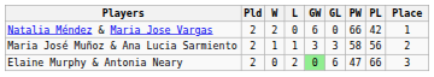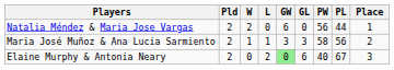Natalia Méndez & Maria Jose Vargas | PW: 66 -> 56
Natalia Méndez & Maria Jose Vargas | PL: 42 -> 44
Elaine Murphy & Antonia Neary | PW: 47 -> 40
Elaine Murphy & Antonia Neary | PL: 66 -> 67
